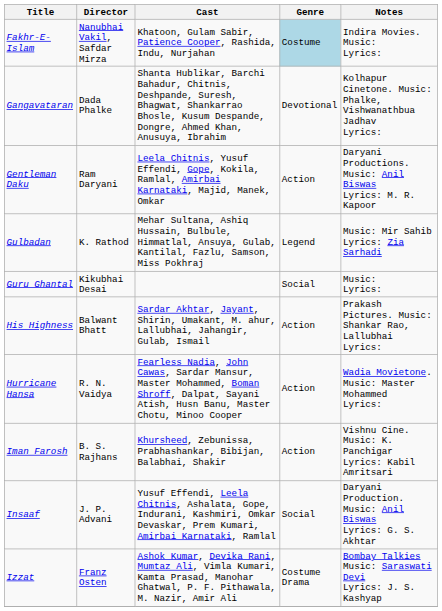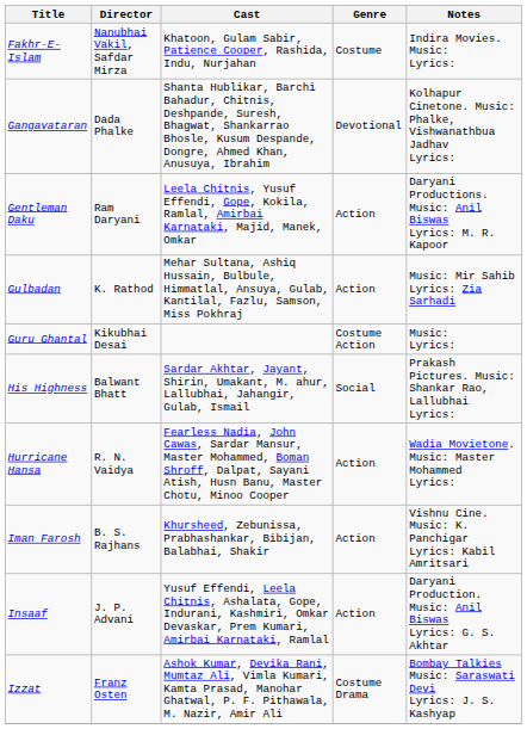Fakhr-E-Islam | Genre: lightblue background -> no background
Gulbadan | Genre: Legend -> Action
Guru Ghantal | Genre: Social -> Costume Action
His Highness | Genre: Action -> Social
Insaaf | Genre: Social -> Action
